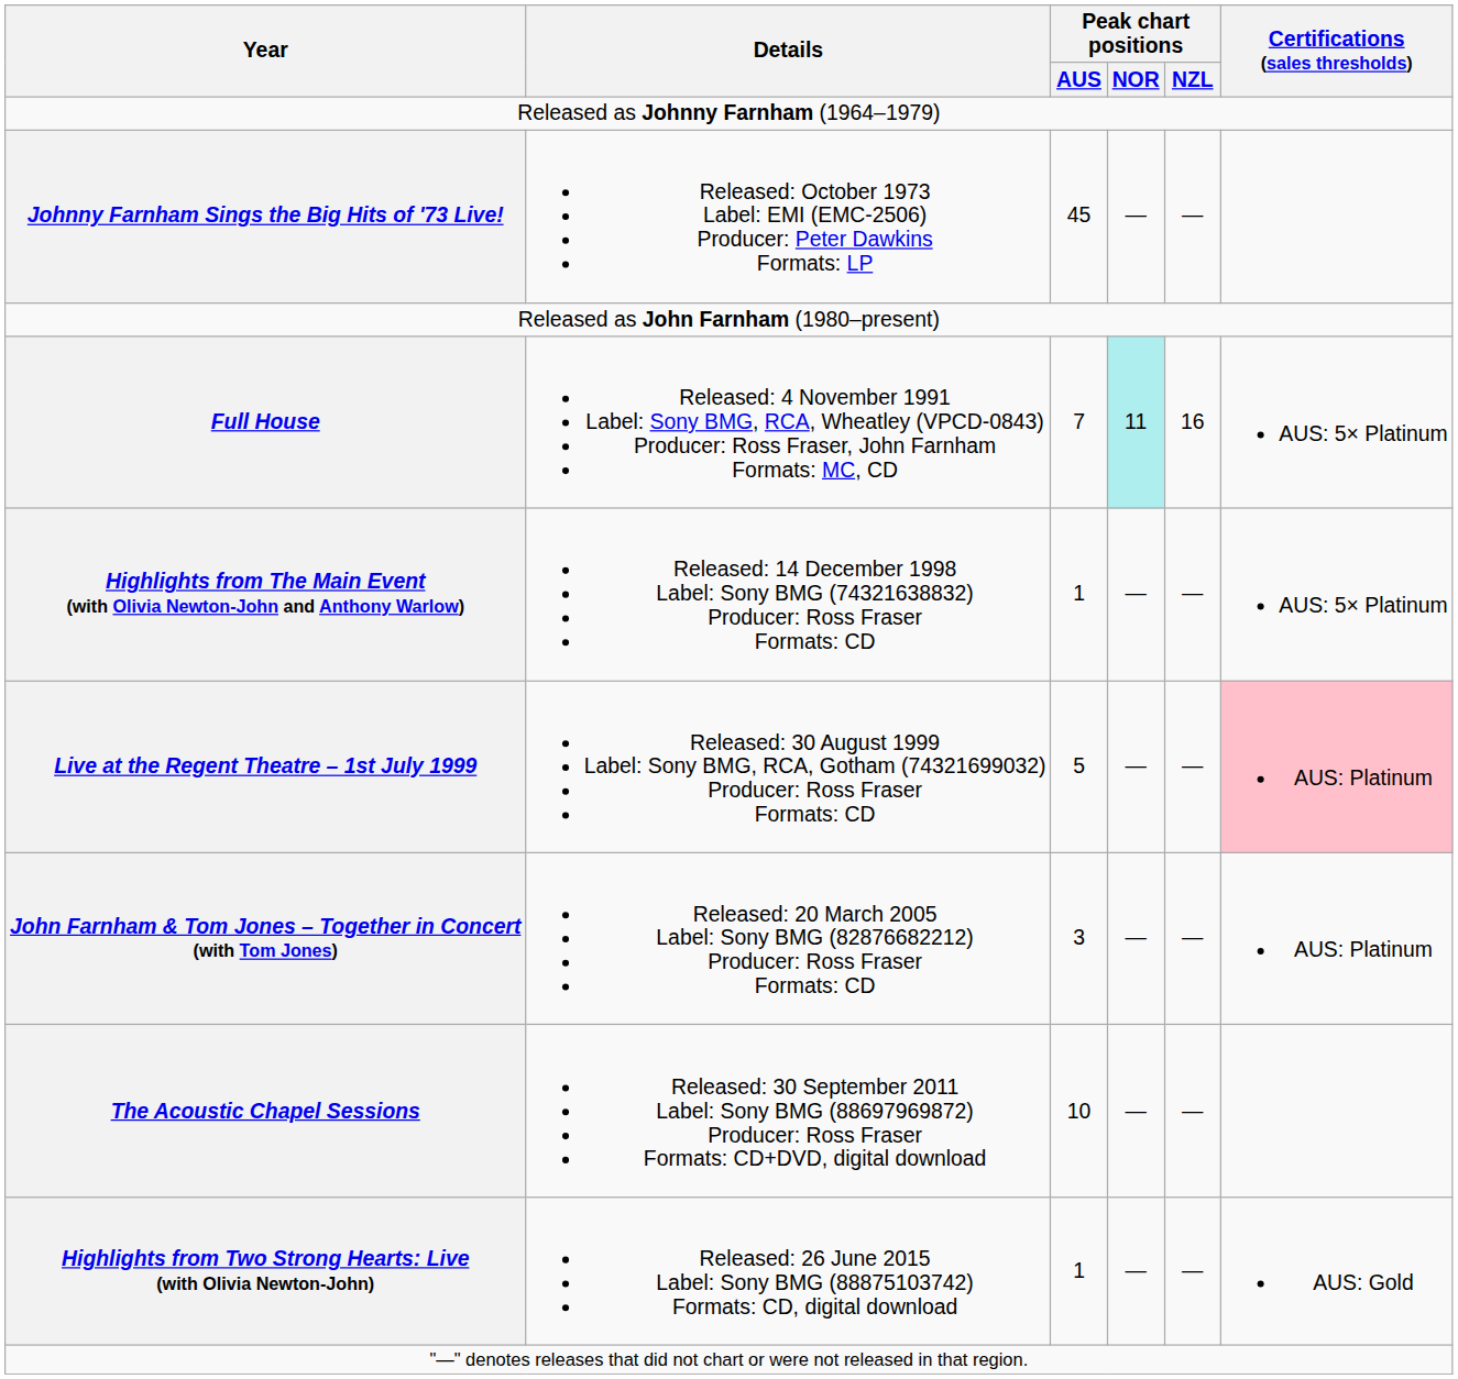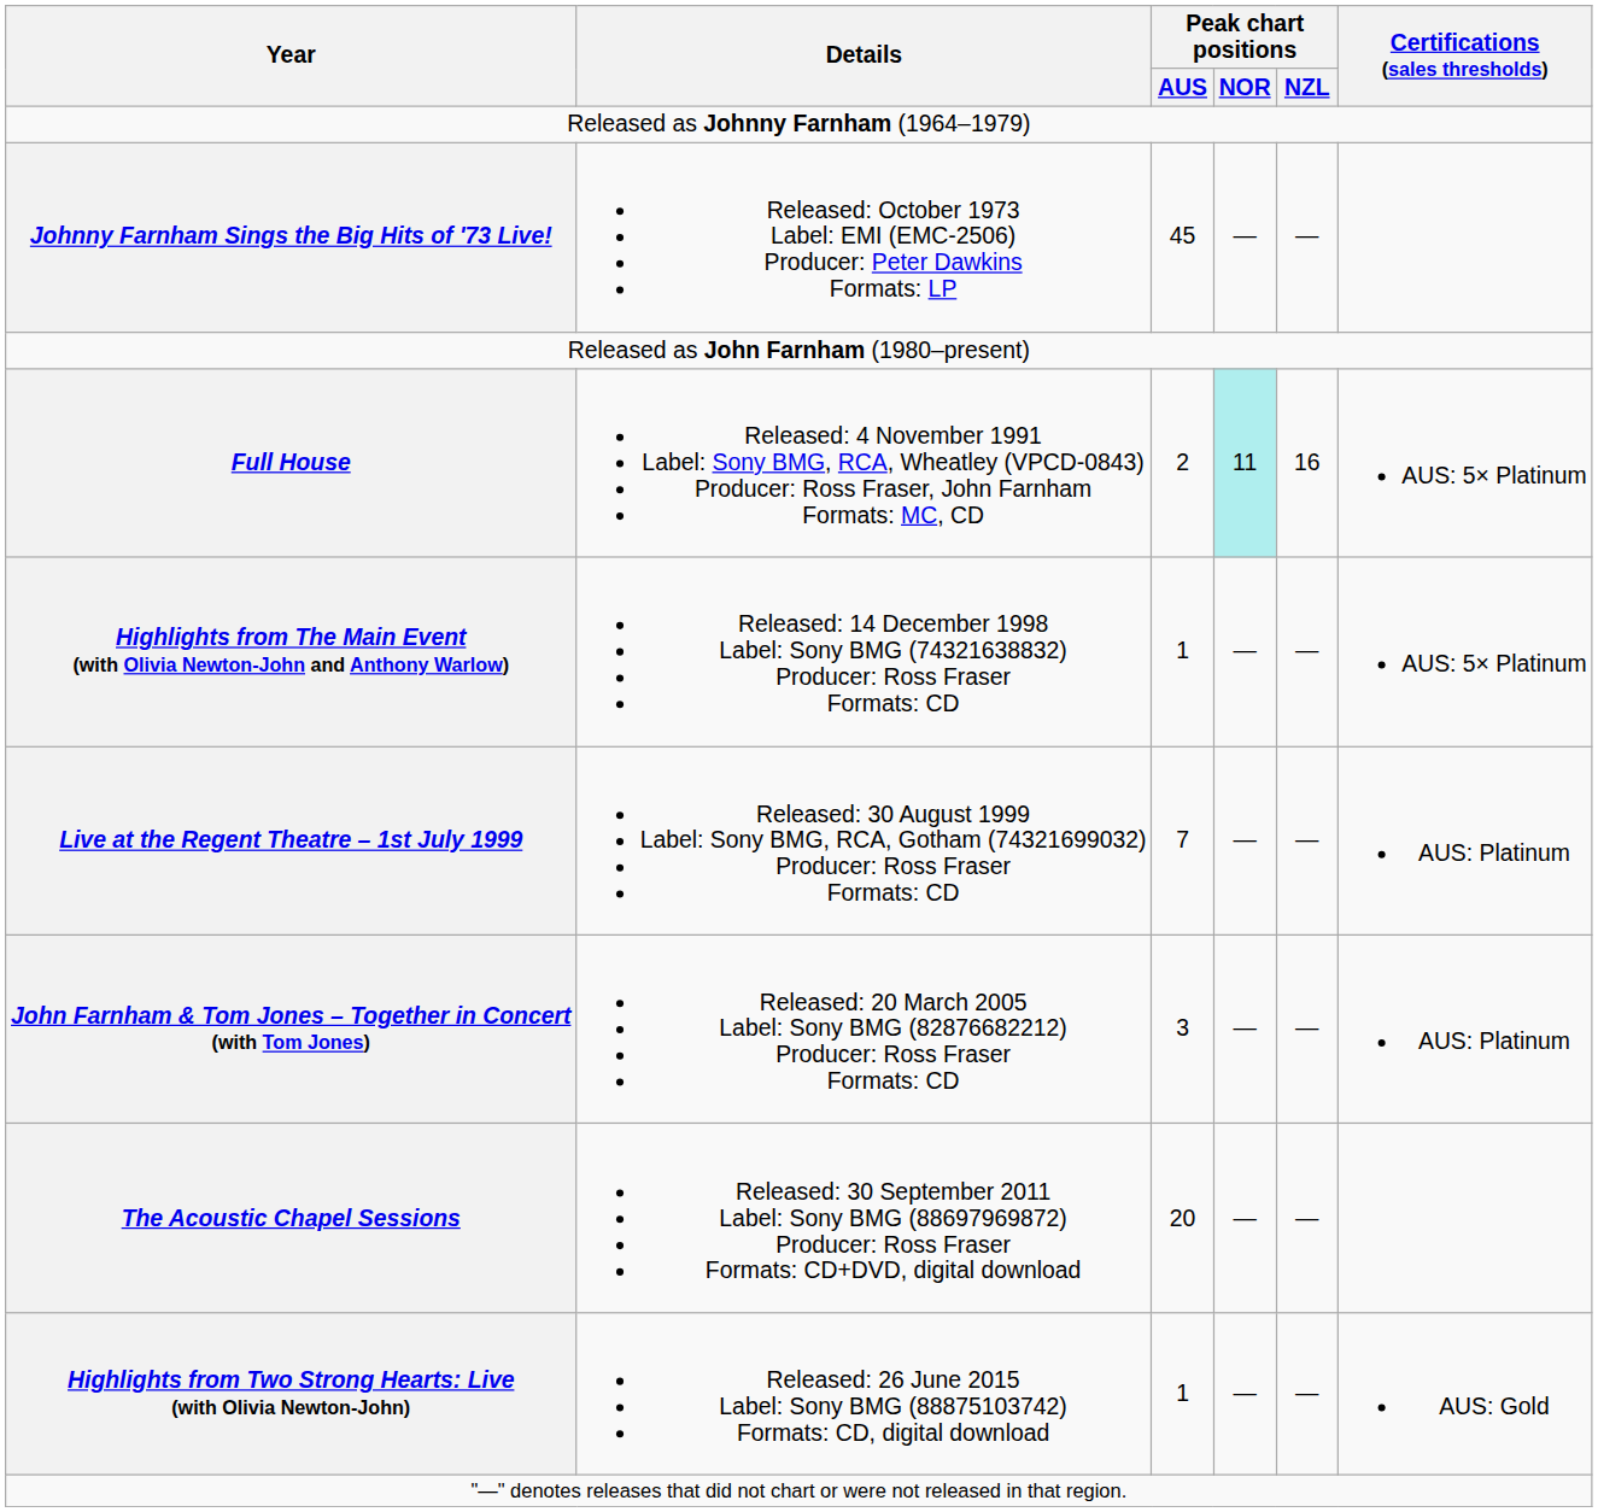Full House | Peak chart positions / AUS: 7 -> 2
Live at the Regent Theatre – 1st July 1999 | Peak chart positions / AUS: 5 -> 7
Live at the Regent Theatre – 1st July 1999 | Certifications (sales thresholds): pink background -> no background
The Acoustic Chapel Sessions | Peak chart positions / AUS: 10 -> 20
